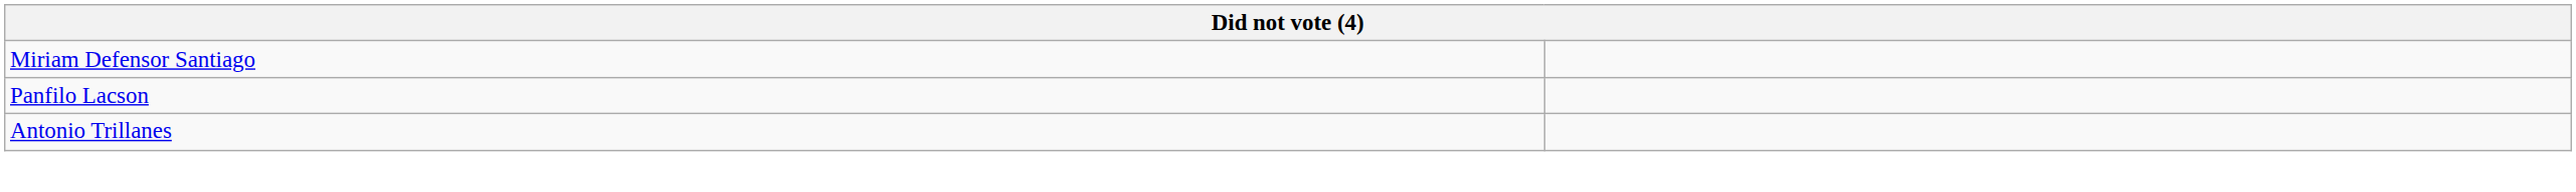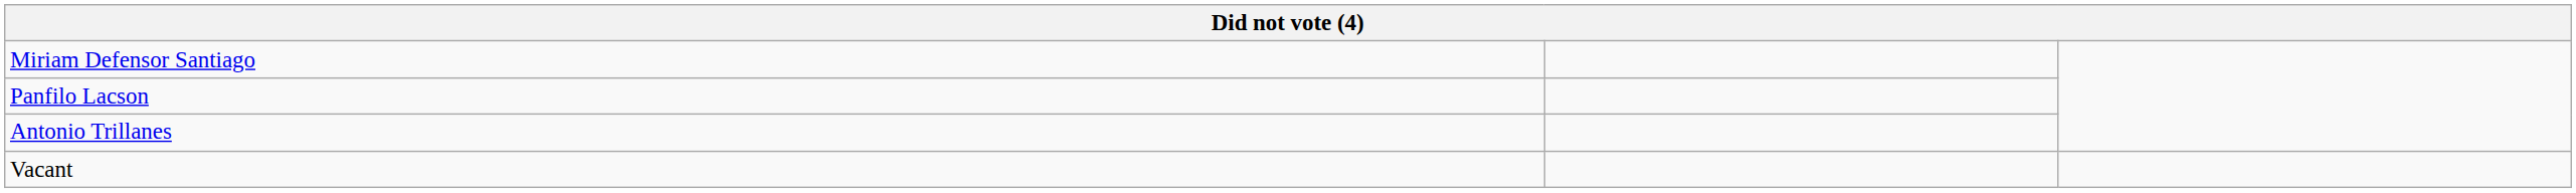+ row: Vacant
